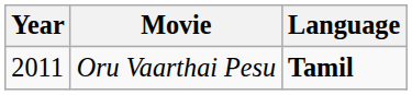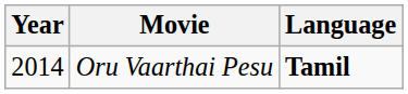Oru Vaarthai Pesu | Year: 2011 -> 2014
